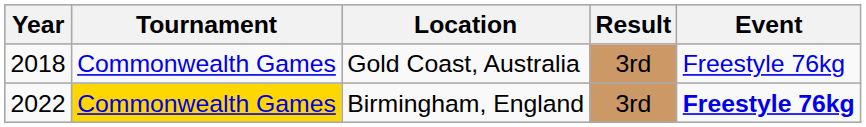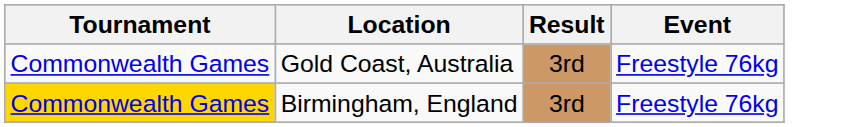- column: Year | 2018 | 2022
Birmingham, England | Event: bold -> normal
